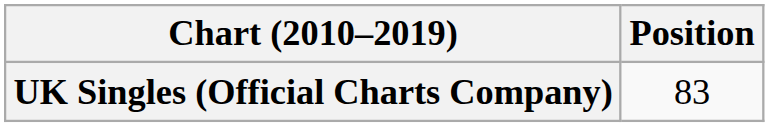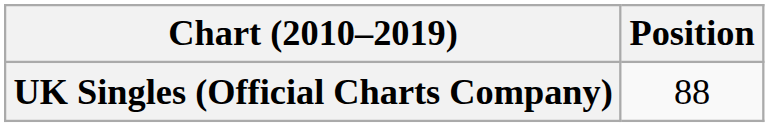UK Singles (Official Charts Company) | Position: 83 -> 88
